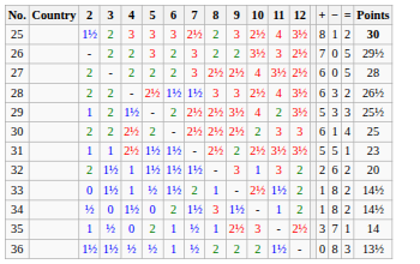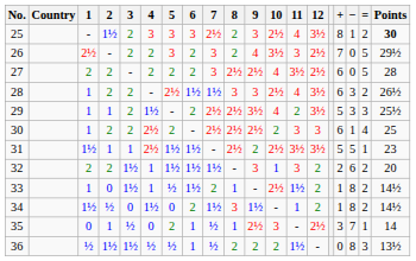+ column: 1 | - | 2½ | 2 | 1 | 1 | 1 | 1½ | 2 | 1 | 1½ | 0 | ½
26 | 9: 2 -> 4
